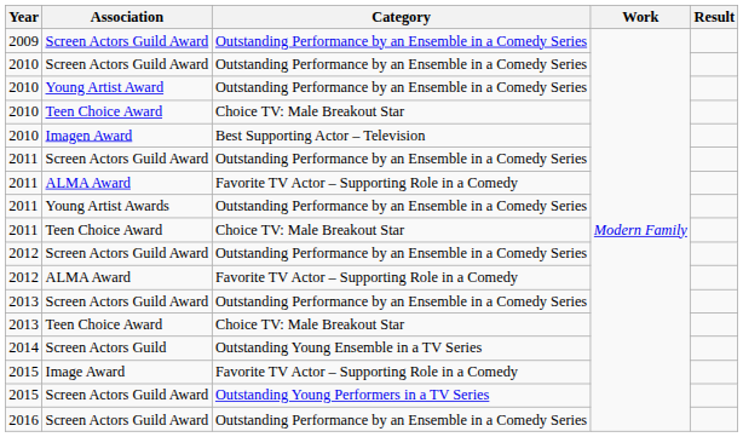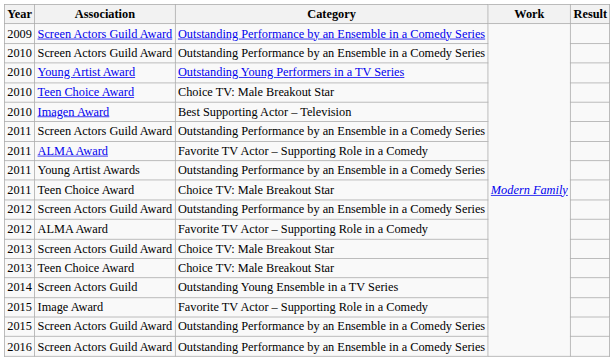2010 / Young Artist Award | Category: Outstanding Performance by an Ensemble in a Comedy Series -> Outstanding Young Performers in a TV Series
2013 / Screen Actors Guild Award | Category: Outstanding Performance by an Ensemble in a Comedy Series -> Choice TV: Male Breakout Star
2015 / Screen Actors Guild Award | Category: Outstanding Young Performers in a TV Series -> Outstanding Performance by an Ensemble in a Comedy Series
